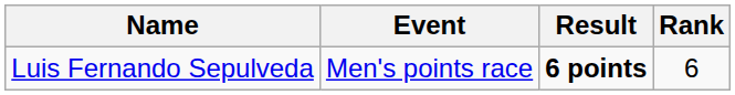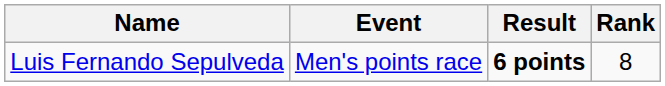Luis Fernando Sepulveda | Rank: 6 -> 8
